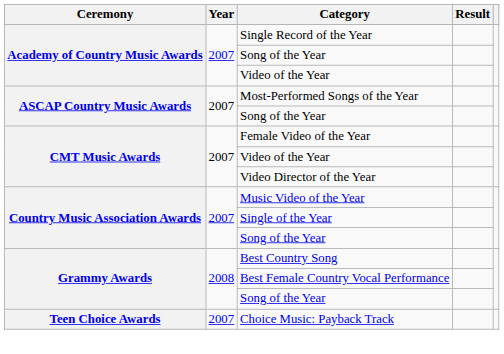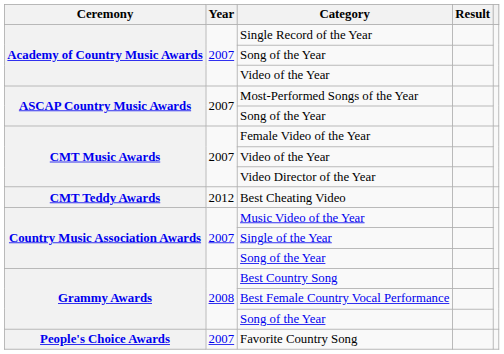+ row: CMT Teddy Awards | 2012 | Best Cheating Video
+ row: People's Choice Awards | 2007 | Favorite Country Song
- row: Teen Choice Awards | 2007 | Choice Music: Payback Track
